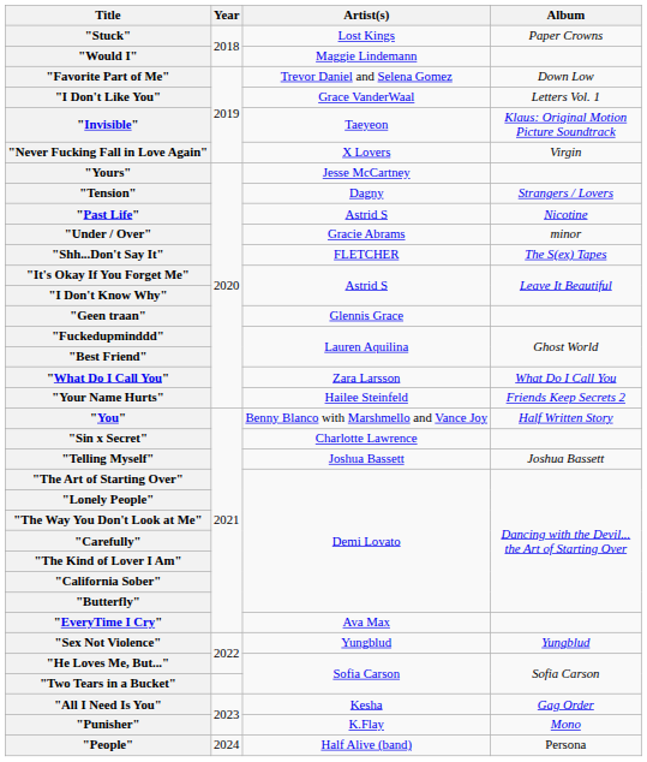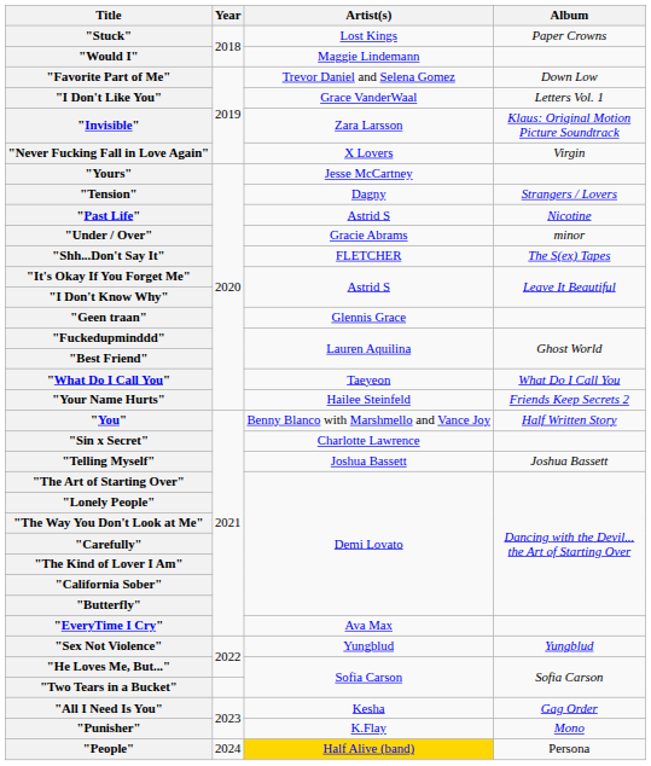"Invisible" | Artist(s): Taeyeon -> Zara Larsson
"What Do I Call You" | Artist(s): Zara Larsson -> Taeyeon
"People" | Artist(s): no background -> gold background
